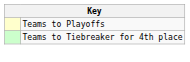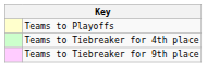+ row: Teams to Tiebreaker for 9th place
